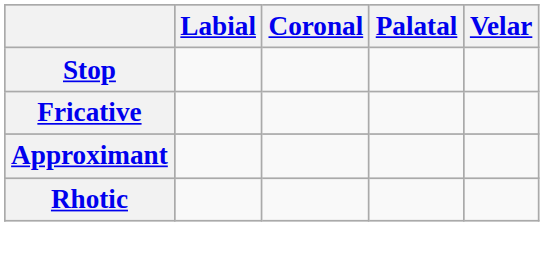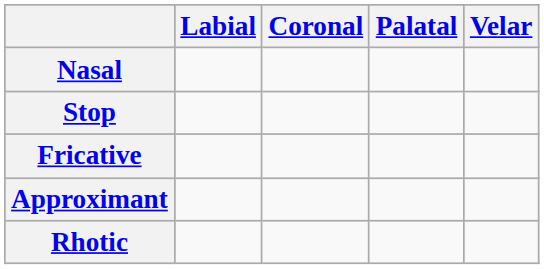+ row: Nasal
